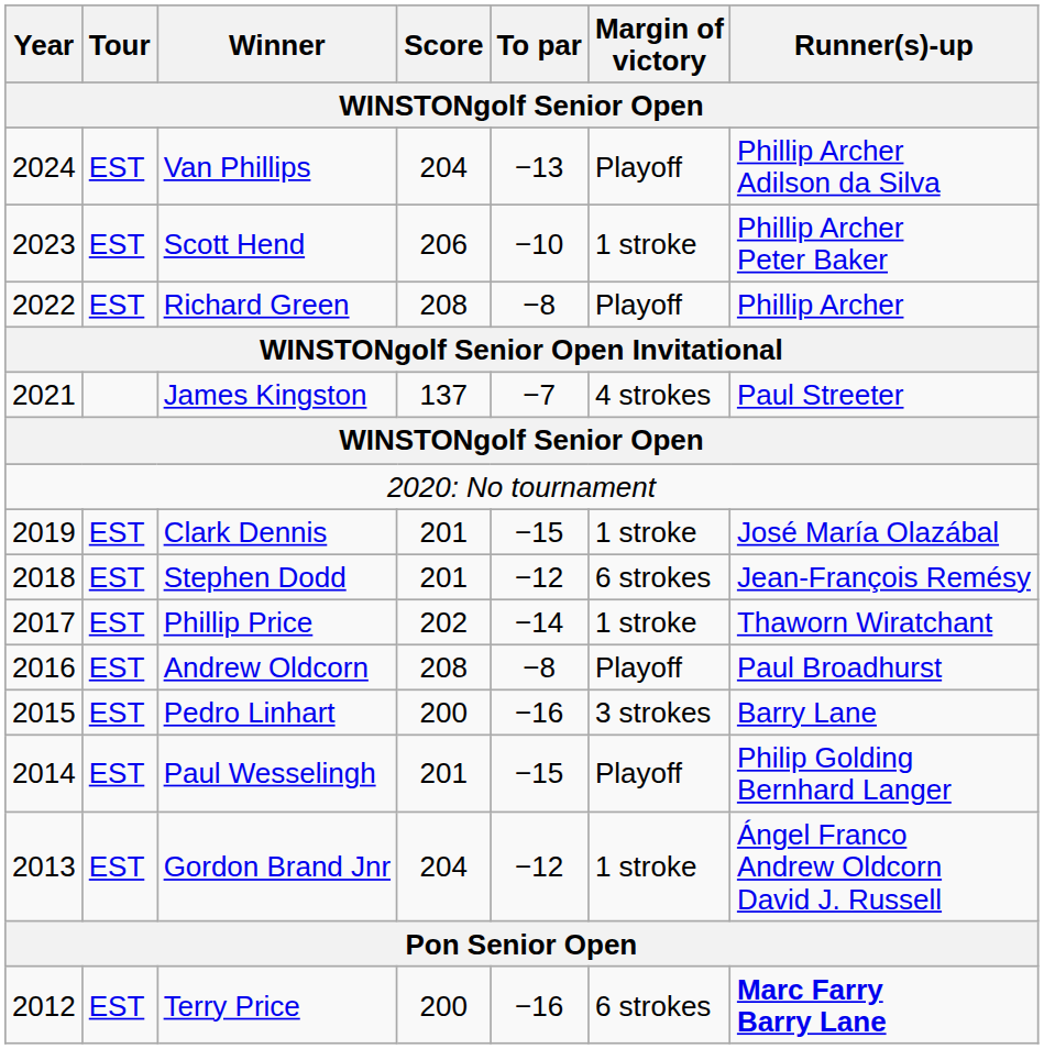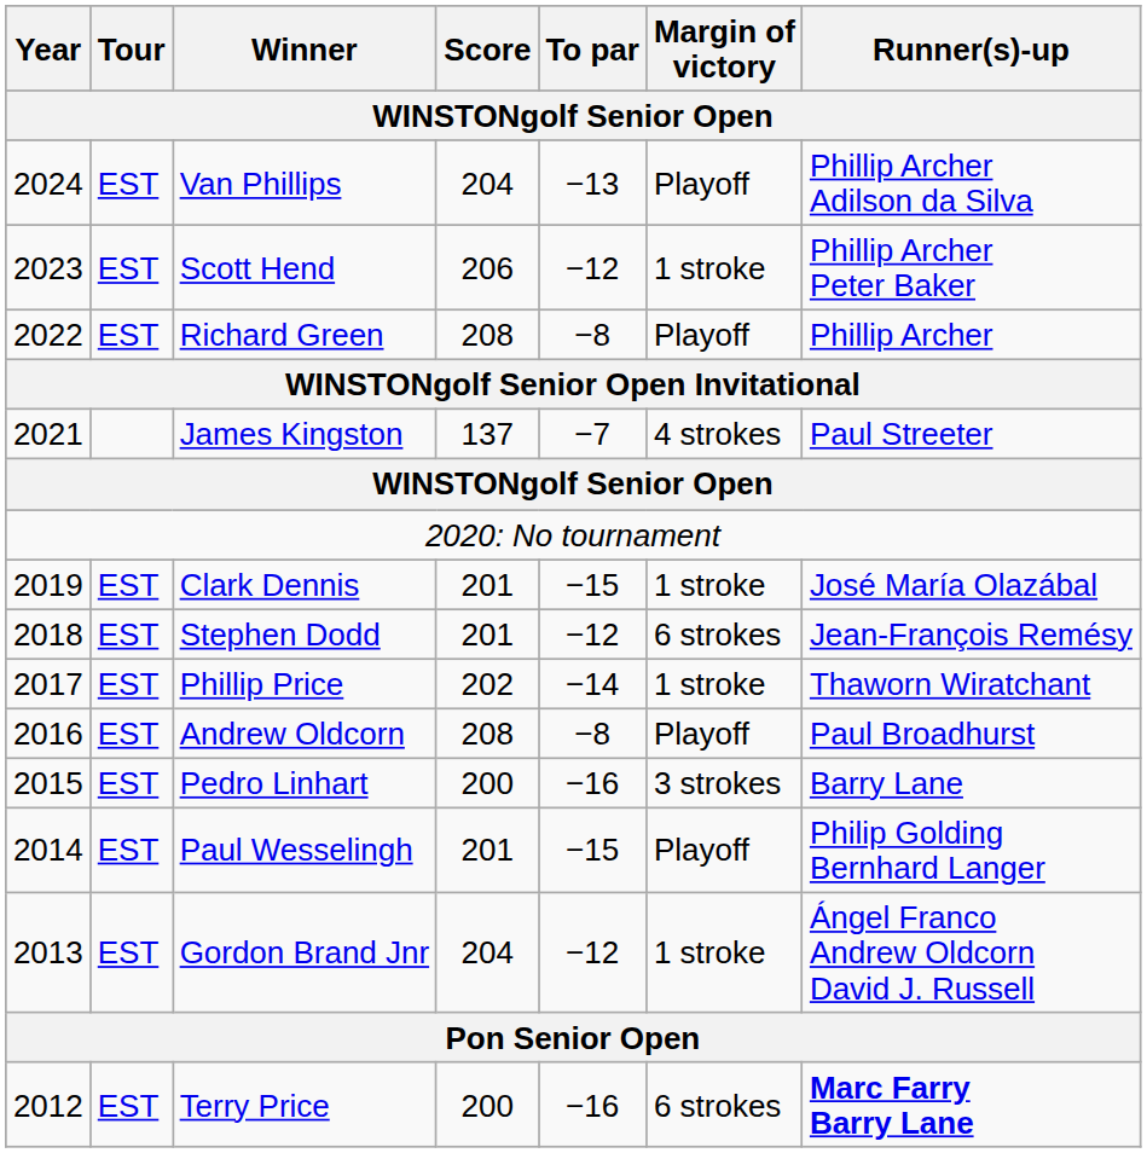Scott Hend | To par: −10 -> −12
